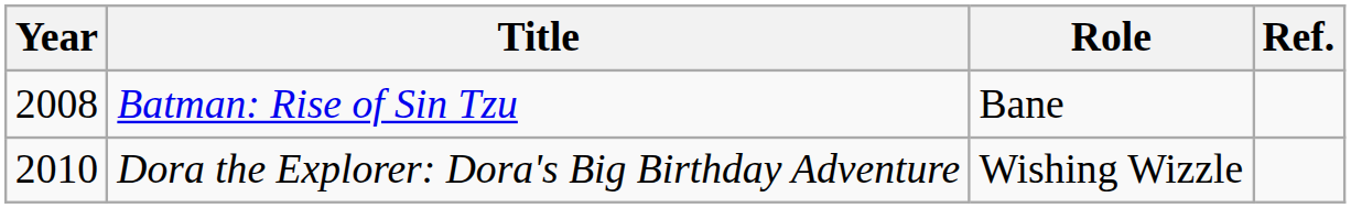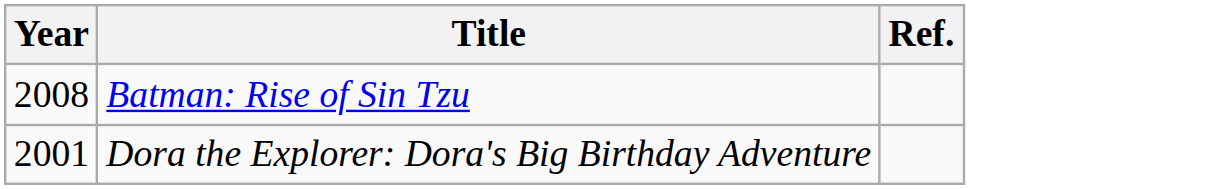- column: Role | Bane | Wishing Wizzle
Dora the Explorer: Dora's Big Birthday Adventure | Year: 2010 -> 2001
